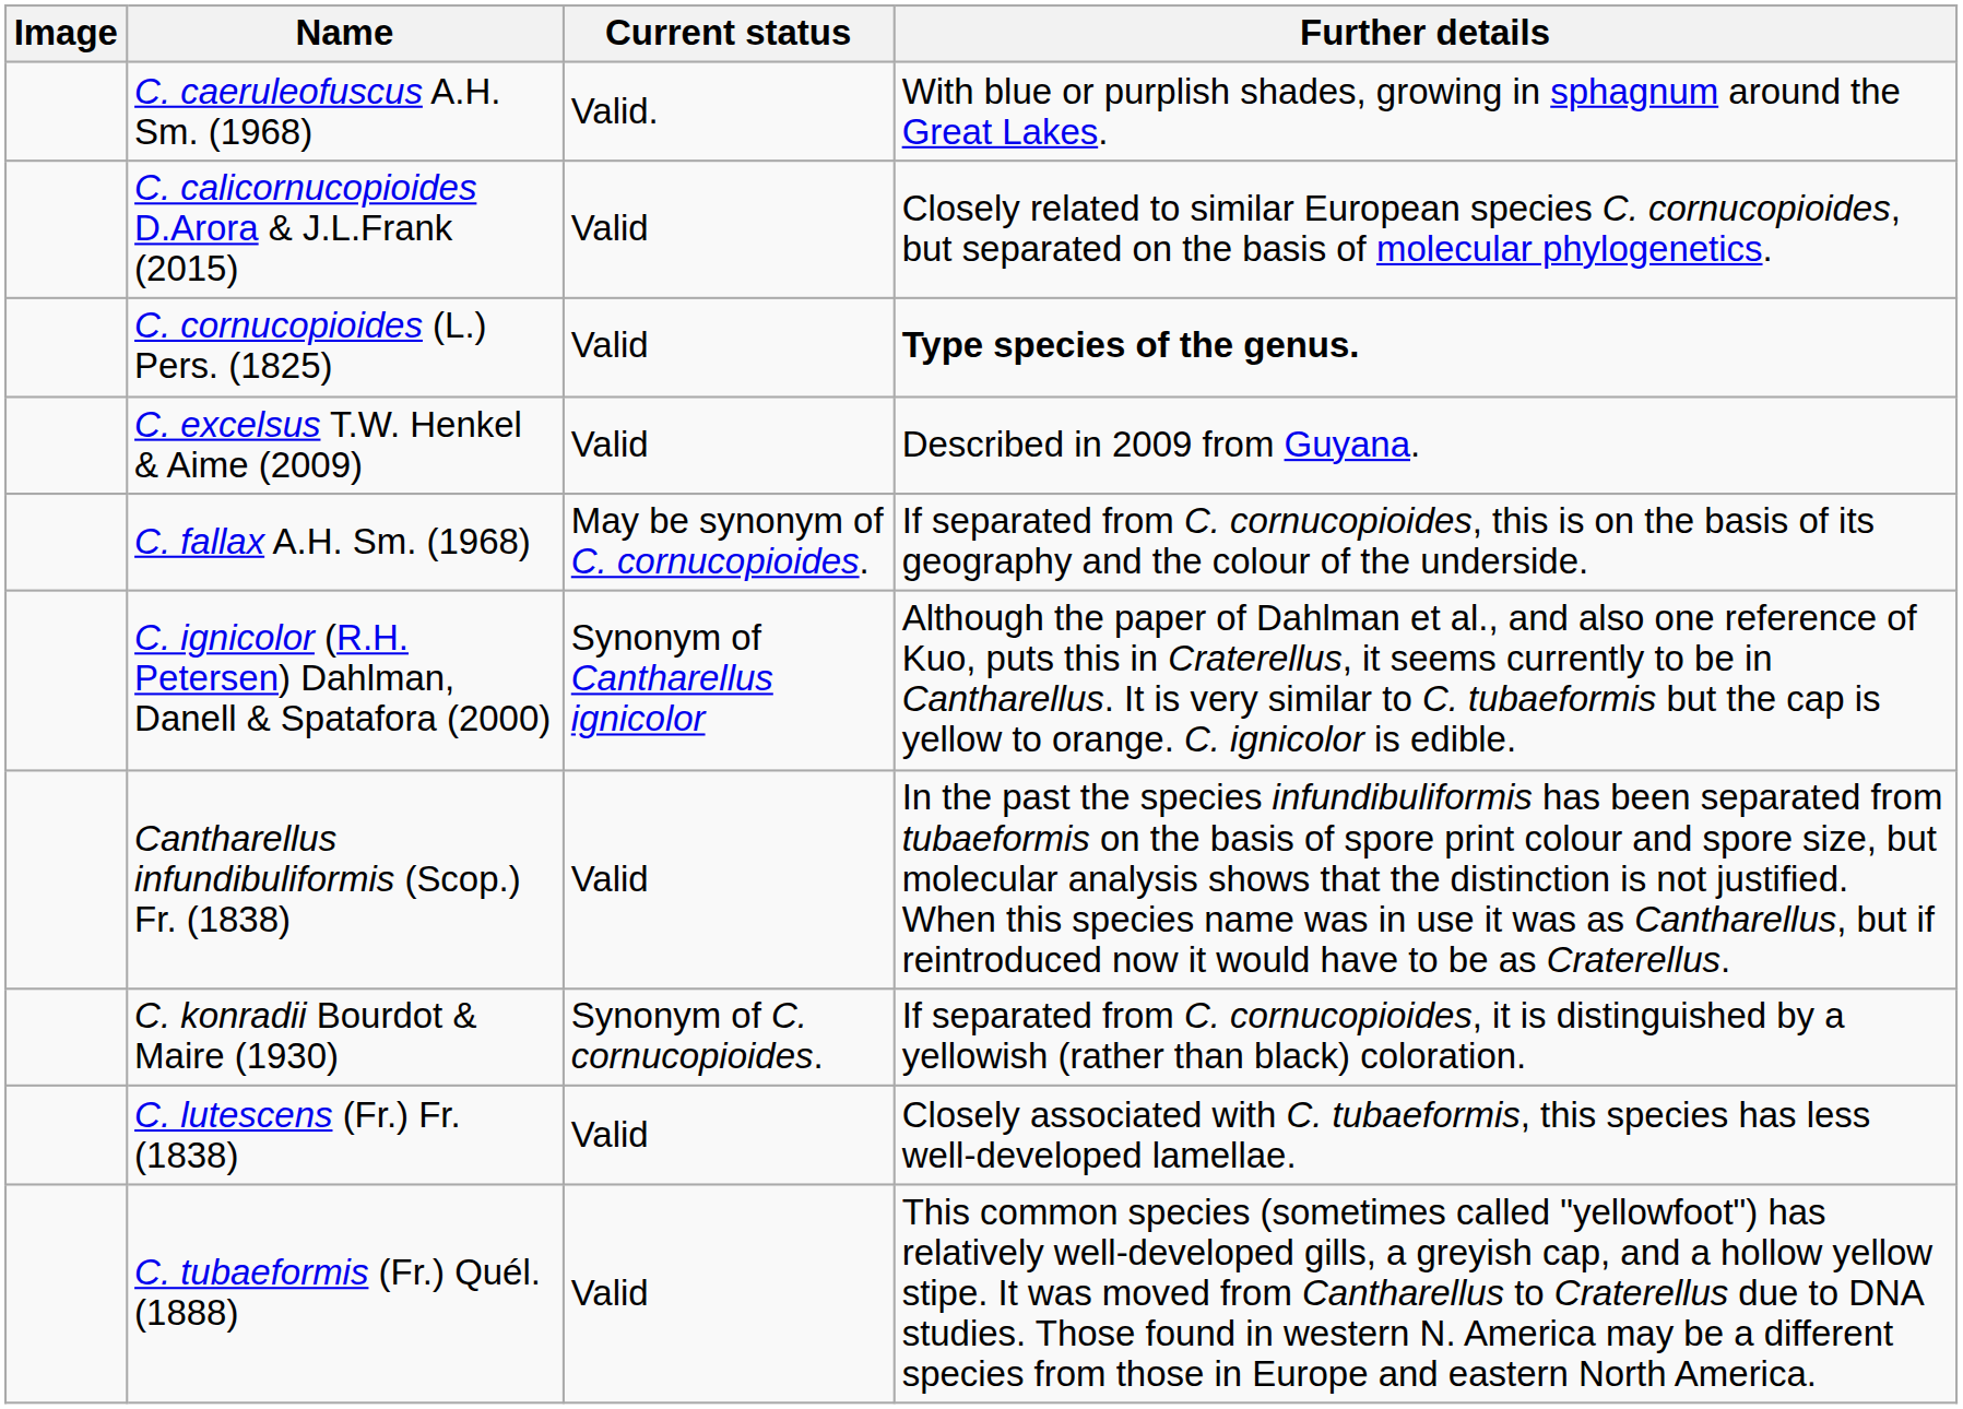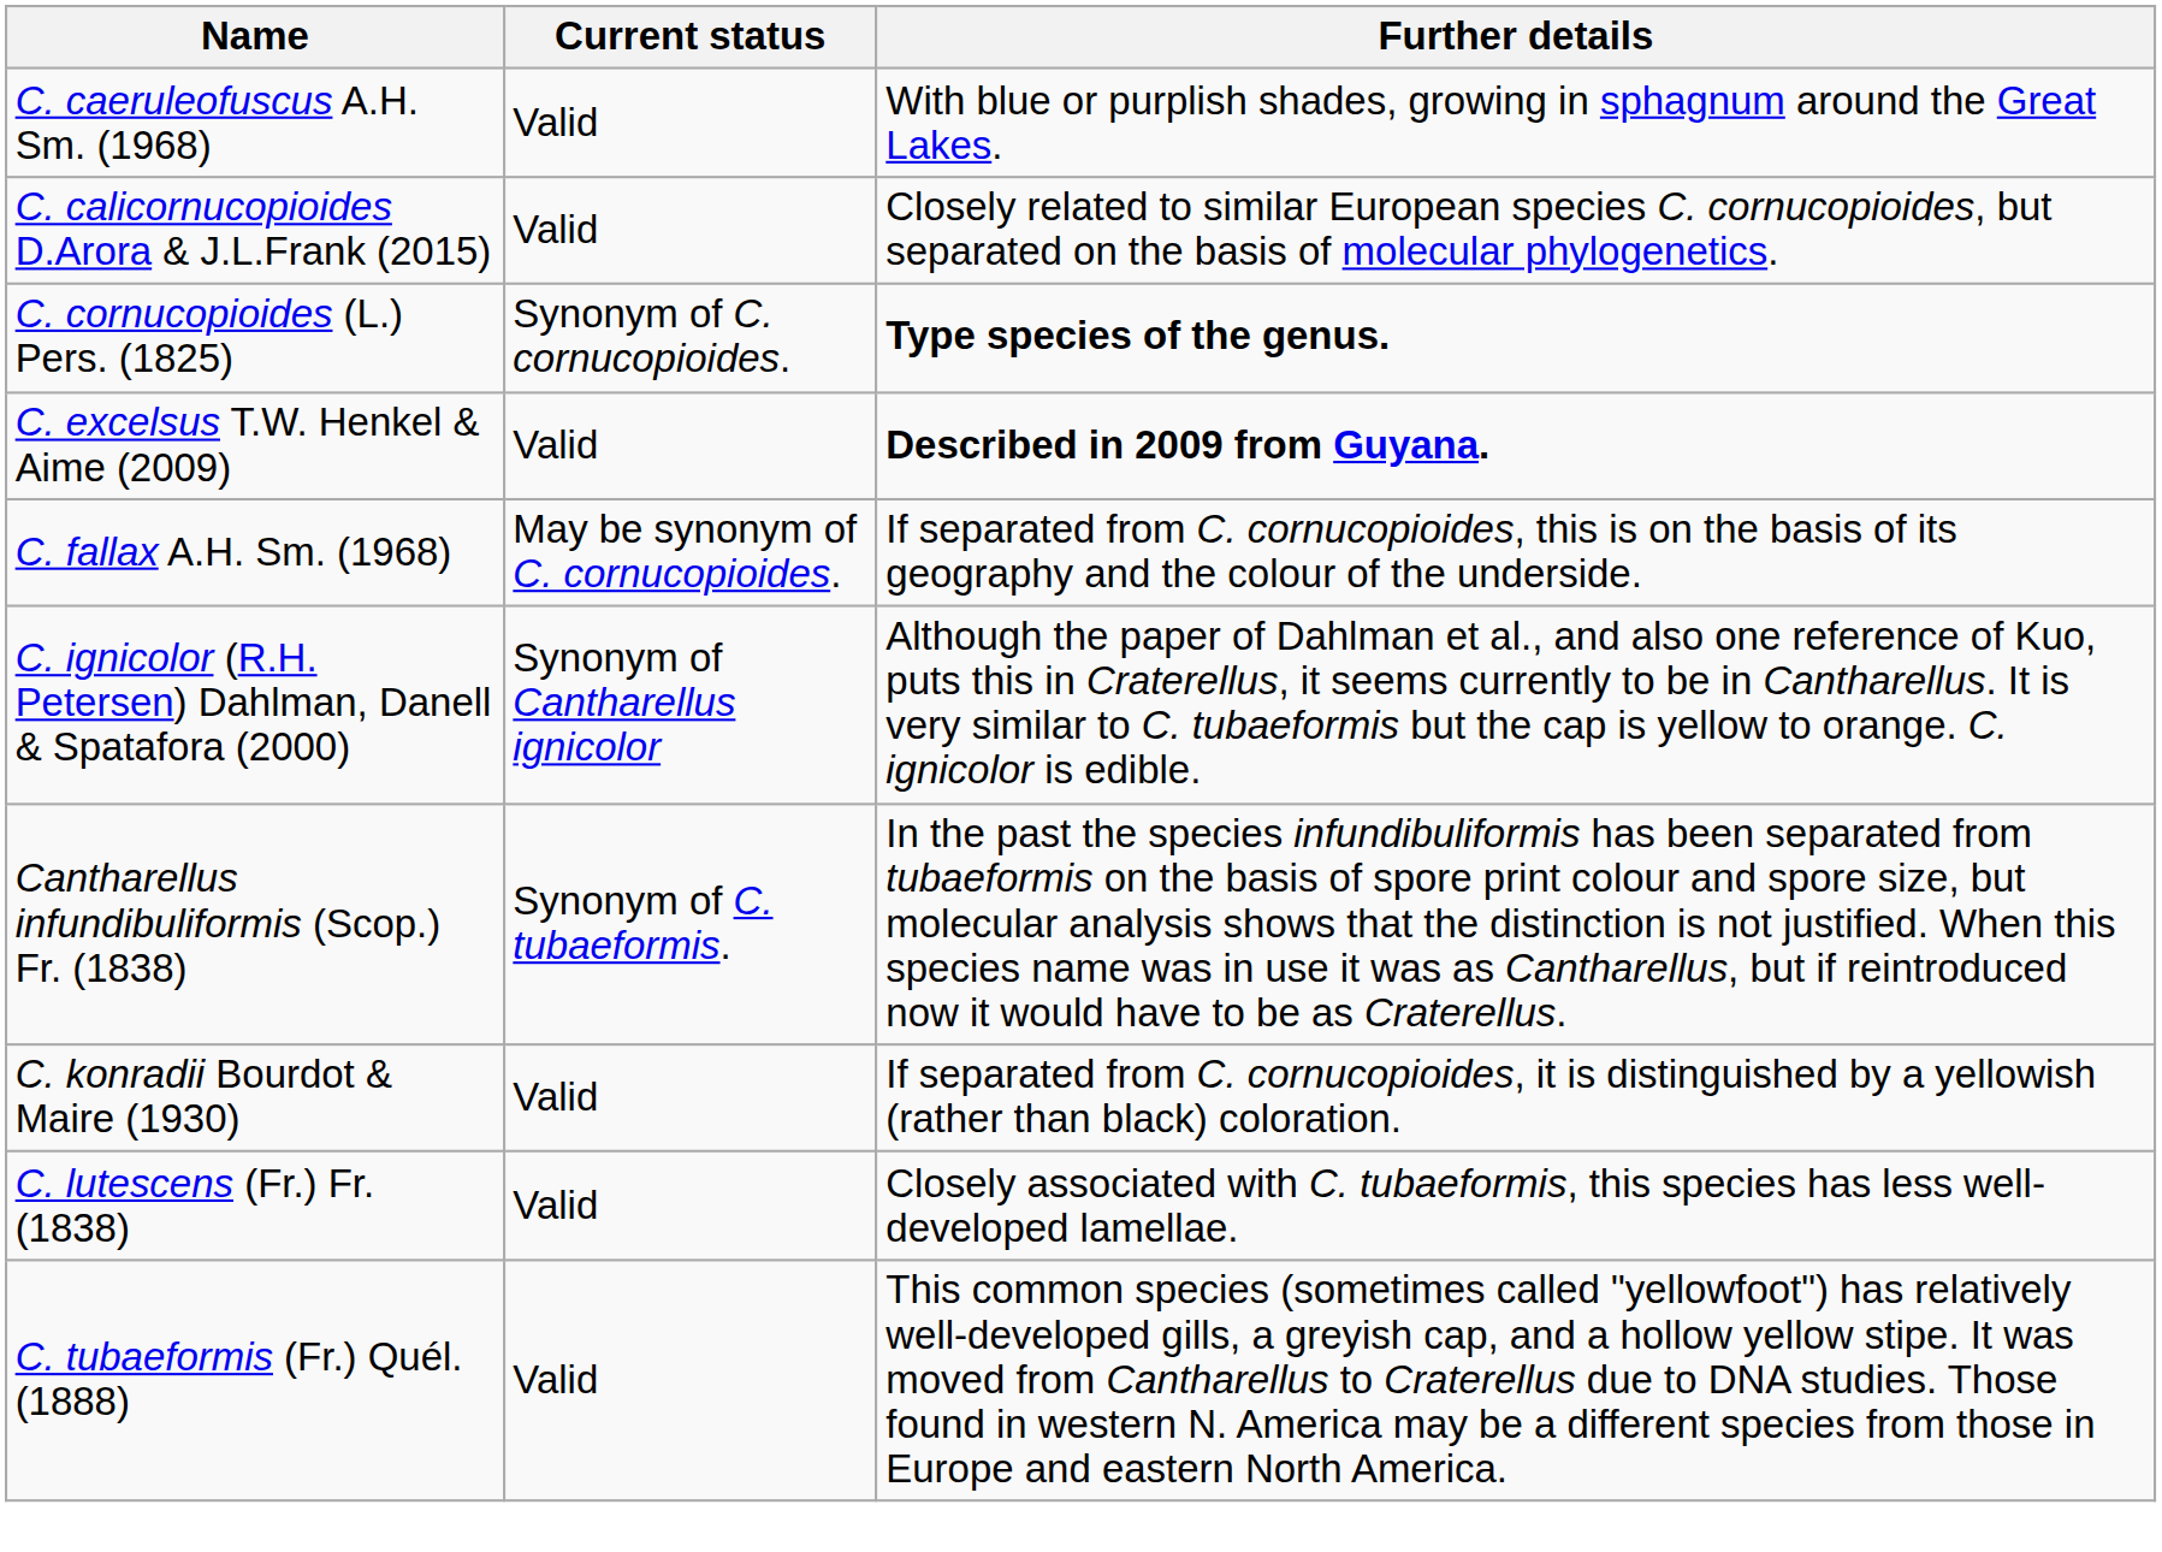- column: Image
C. caeruleofuscus A.H. Sm. (1968) | Current status: Valid. -> Valid
C. cornucopioides (L.) Pers. (1825) | Current status: Valid -> Synonym of C. cornucopioides.
C. excelsus T.W. Henkel & Aime (2009) | Further details: normal -> bold
Cantharellus infundibuliformis (Scop.) Fr. (1838) | Current status: Valid -> Synonym of C. tubaeformis.
C. konradii Bourdot & Maire (1930) | Current status: Synonym of C. cornucopioides. -> Valid
